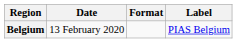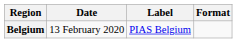columns swapped: Format <-> Label
